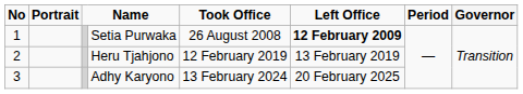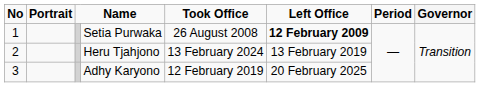Heru Tjahjono | Took Office: 12 February 2019 -> 13 February 2024
Adhy Karyono | Took Office: 13 February 2024 -> 12 February 2019
